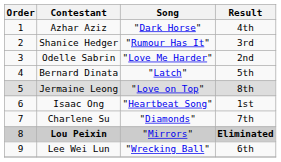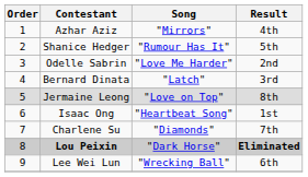Azhar Aziz | Song: "Dark Horse" -> "Mirrors"
Shanice Hedger | Result: 3rd -> 5th
Bernard Dinata | Result: 5th -> 3rd
Lou Peixin | Song: "Mirrors" -> "Dark Horse"
